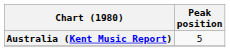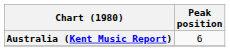Australia (Kent Music Report) | Peak position: 5 -> 6
